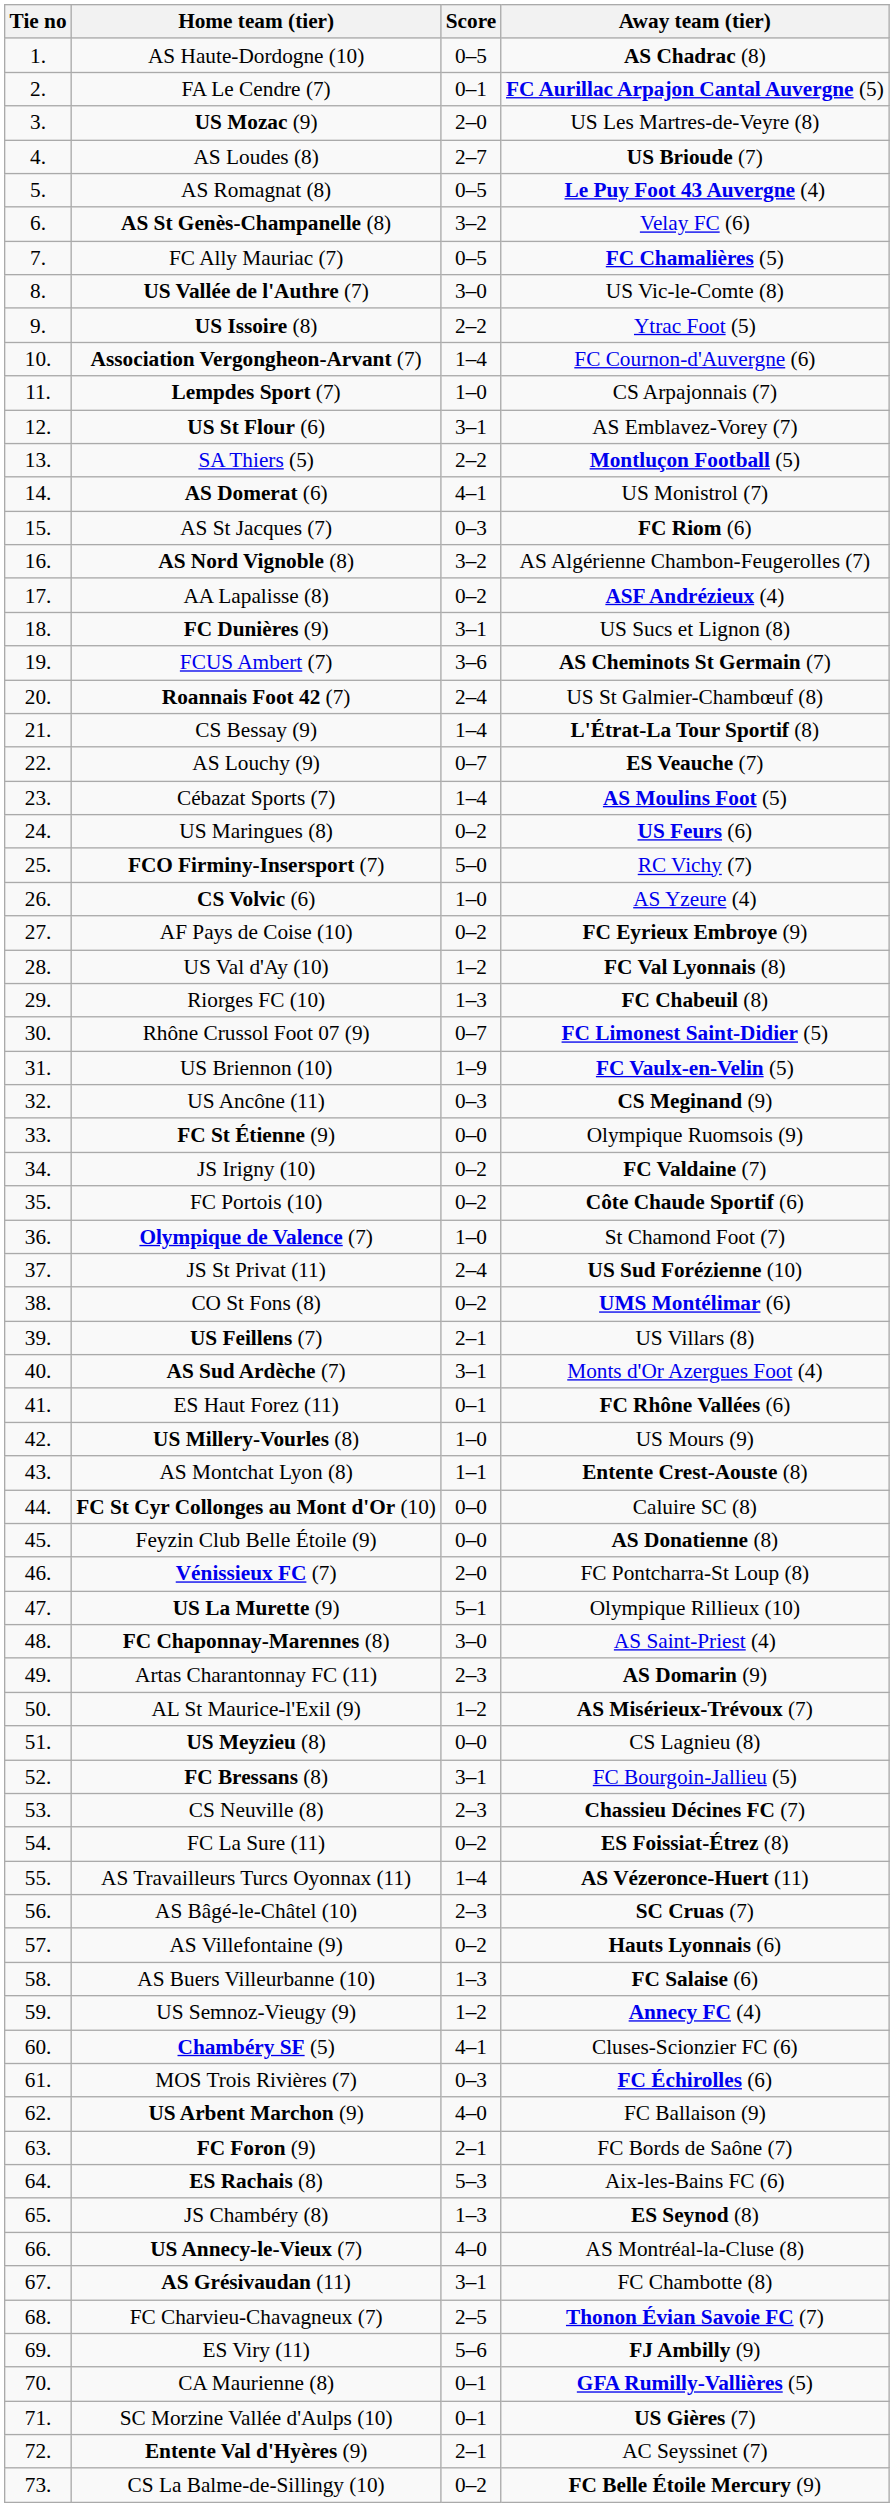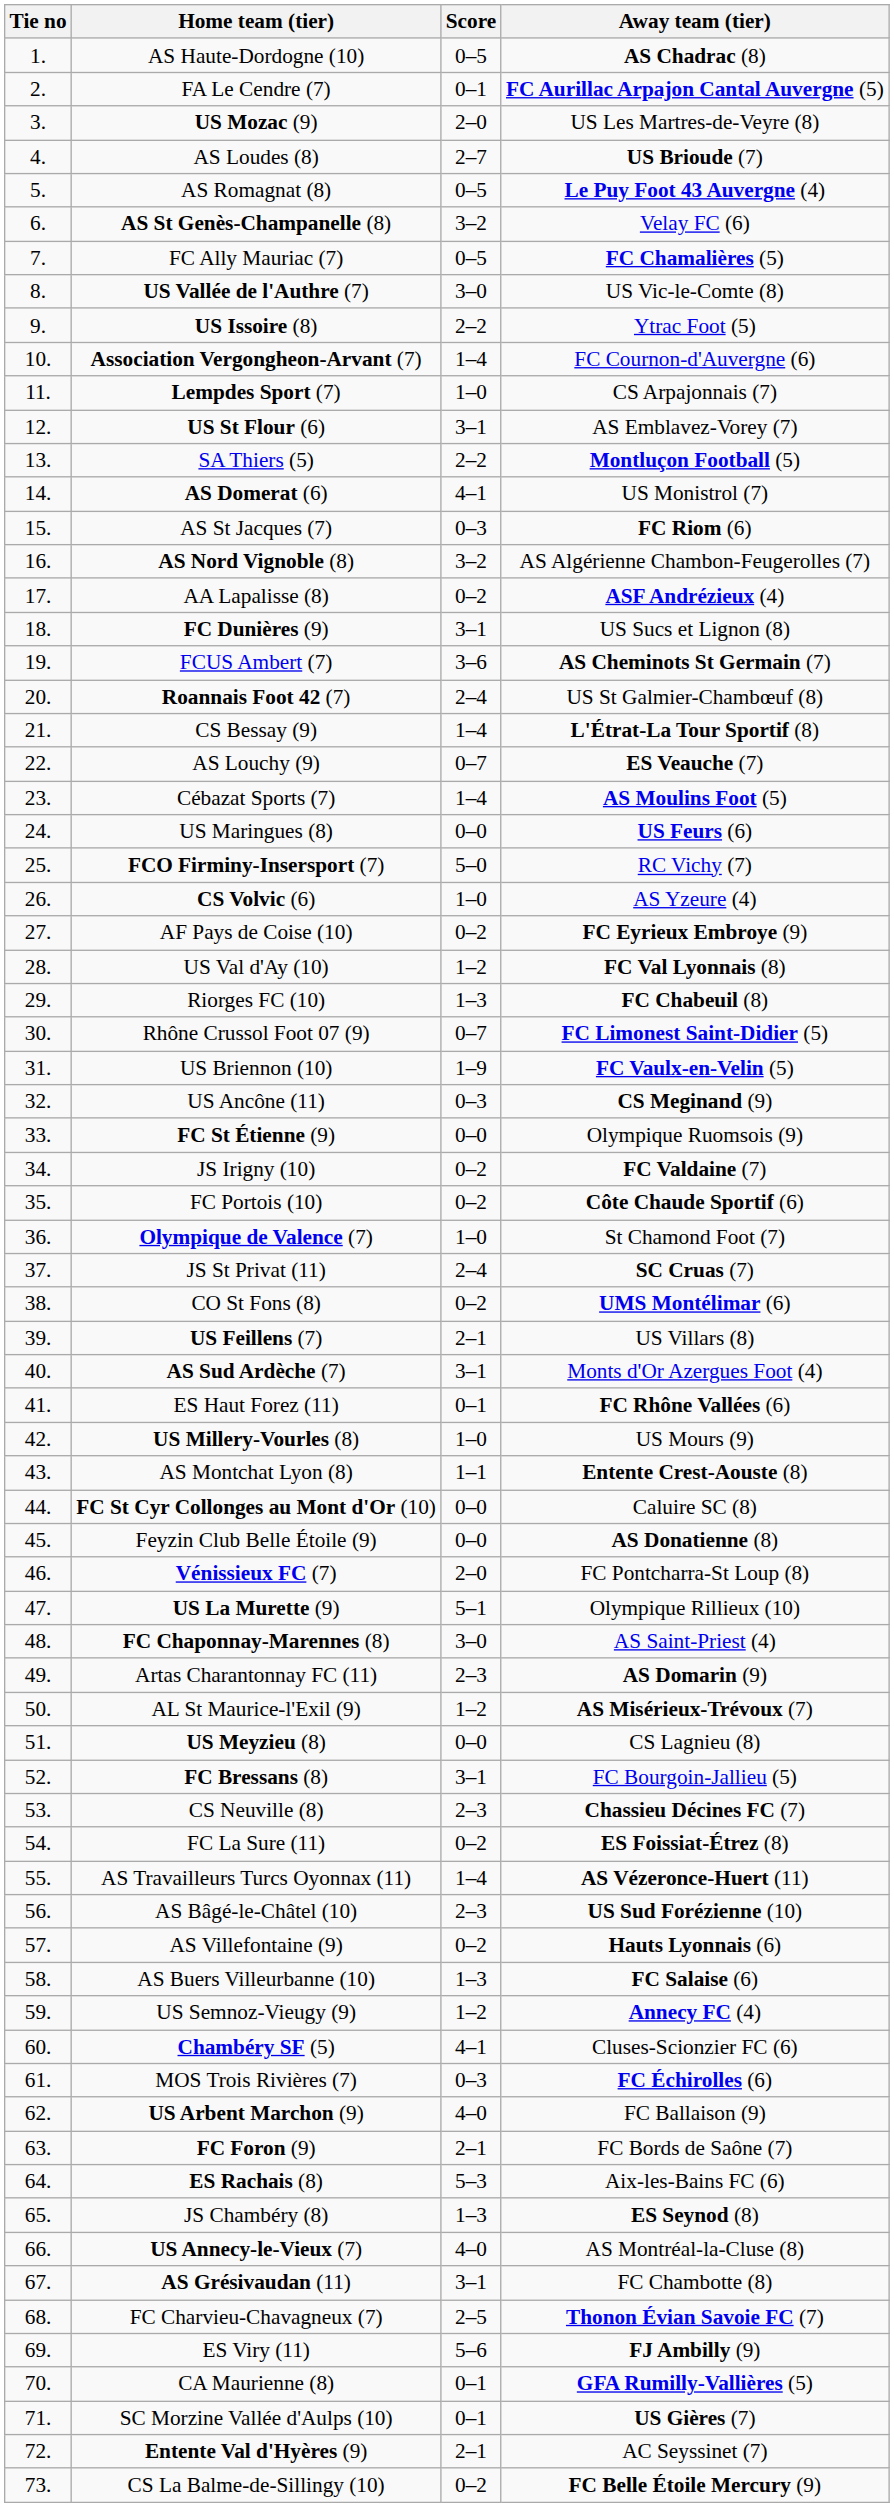US Maringues (8) | Score: 0–2 -> 0–0
JS St Privat (11) | Away team (tier): US Sud Forézienne (10) -> SC Cruas (7)
AS Bâgé-le-Châtel (10) | Away team (tier): SC Cruas (7) -> US Sud Forézienne (10)
